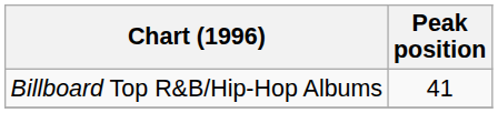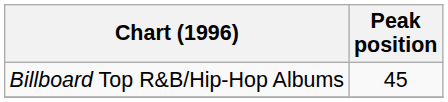Billboard Top R&B/Hip-Hop Albums | Peak position: 41 -> 45
